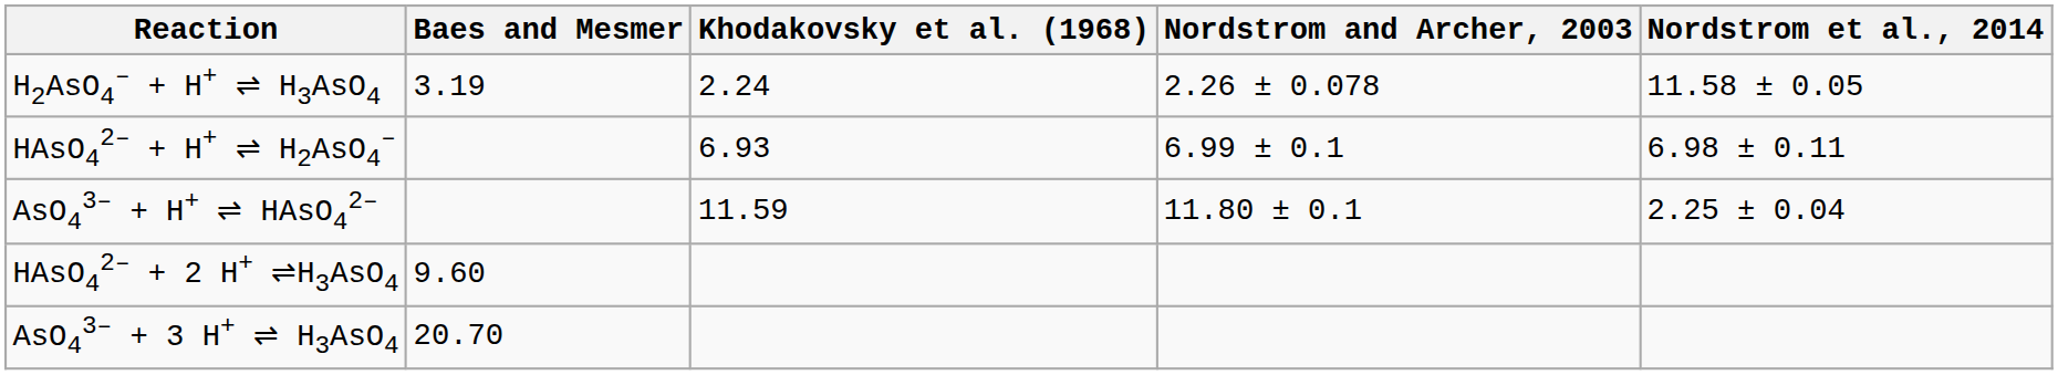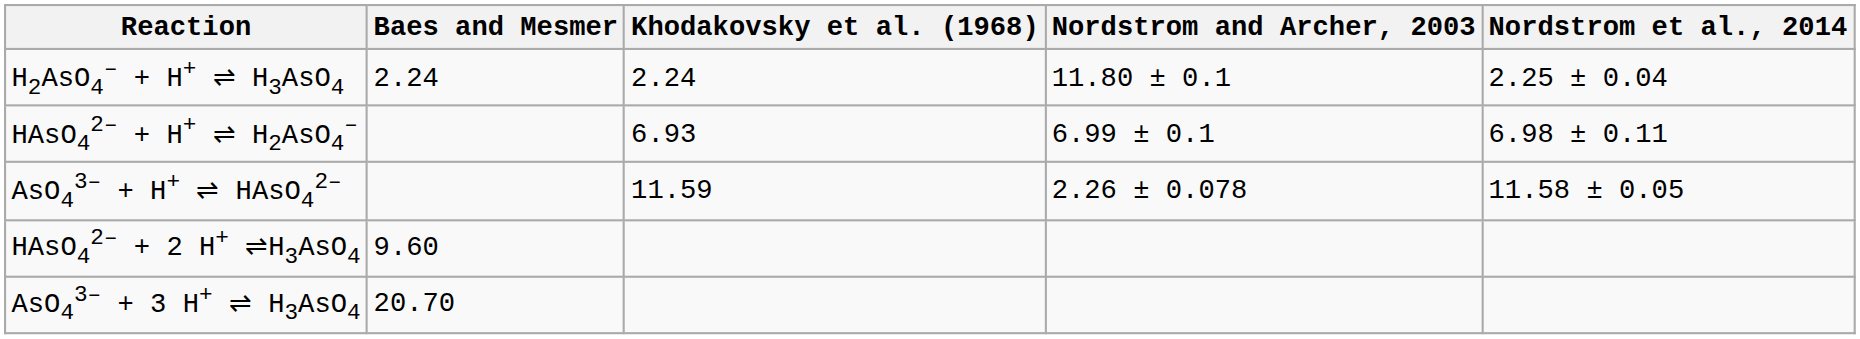H2AsO4‒ + H+ ⇌ H3AsO4 | Baes and Mesmer: 3.19 -> 2.24
H2AsO4‒ + H+ ⇌ H3AsO4 | Nordstrom and Archer, 2003: 2.26 ± 0.078 -> 11.80 ± 0.1
H2AsO4‒ + H+ ⇌ H3AsO4 | Nordstrom et al., 2014: 11.58 ± 0.05 -> 2.25 ± 0.04
AsO43‒ + H+ ⇌ HAsO42‒ | Nordstrom and Archer, 2003: 11.80 ± 0.1 -> 2.26 ± 0.078
AsO43‒ + H+ ⇌ HAsO42‒ | Nordstrom et al., 2014: 2.25 ± 0.04 -> 11.58 ± 0.05
